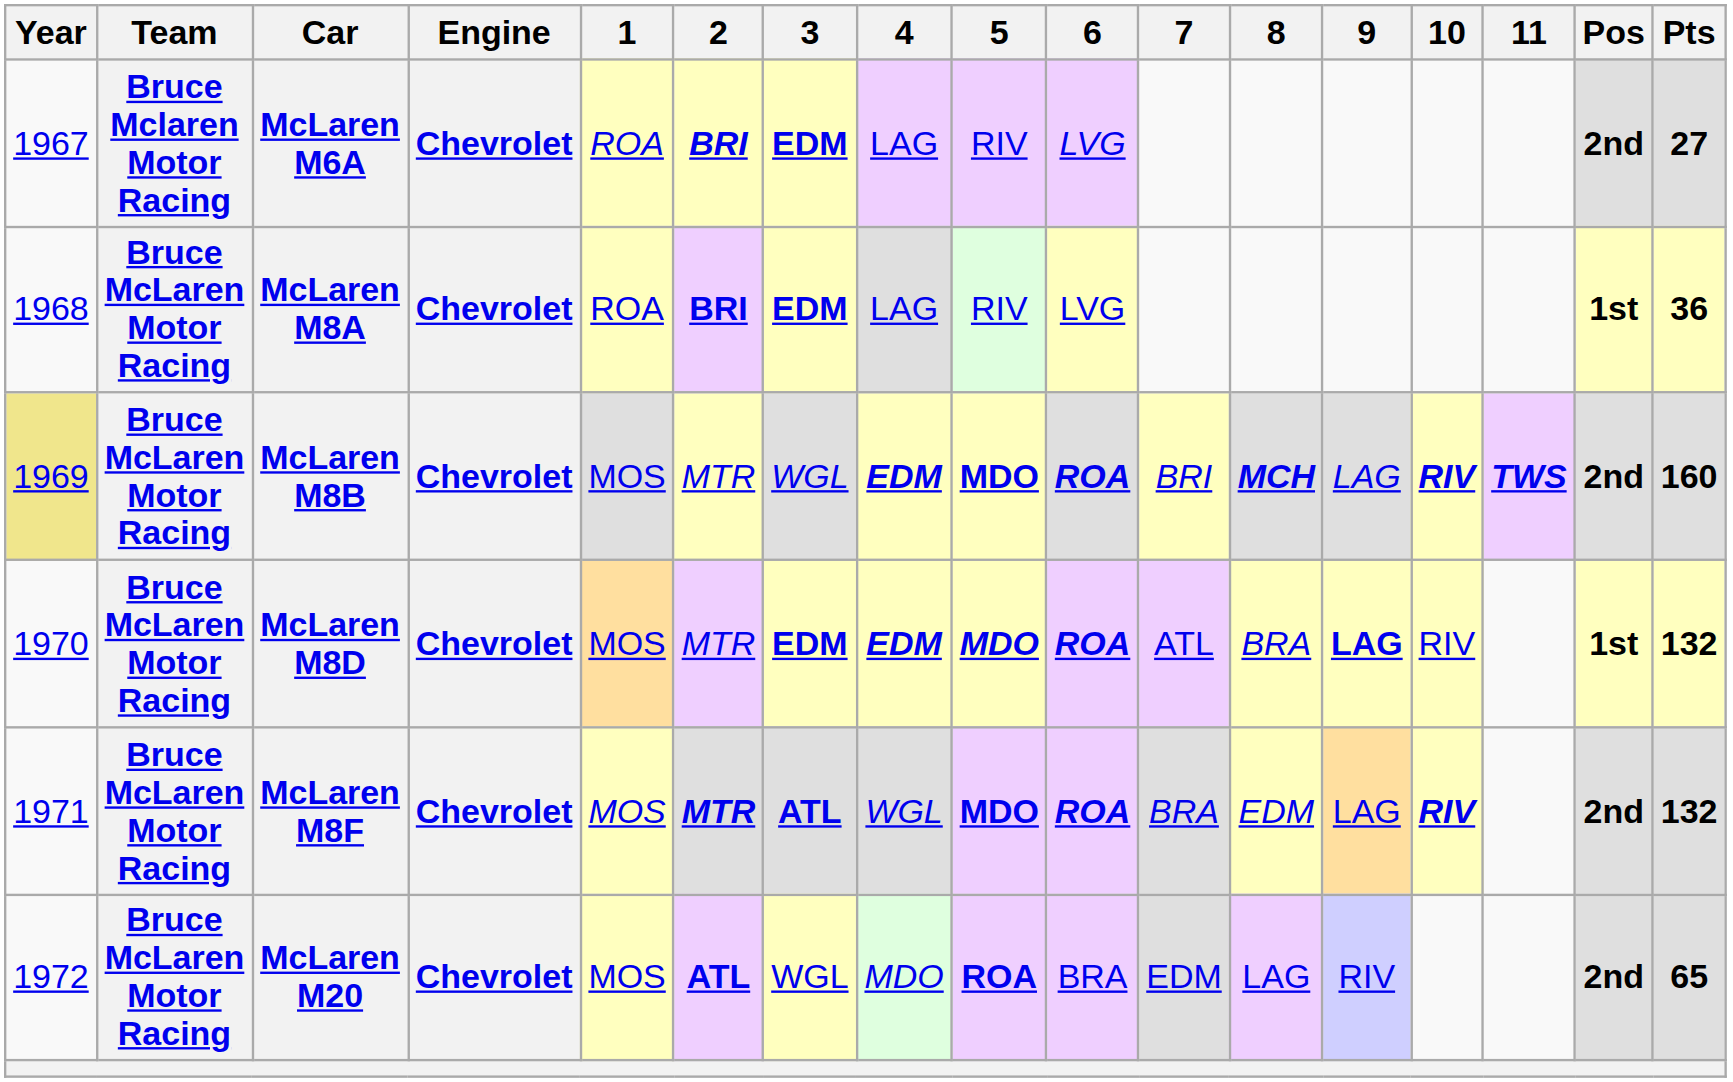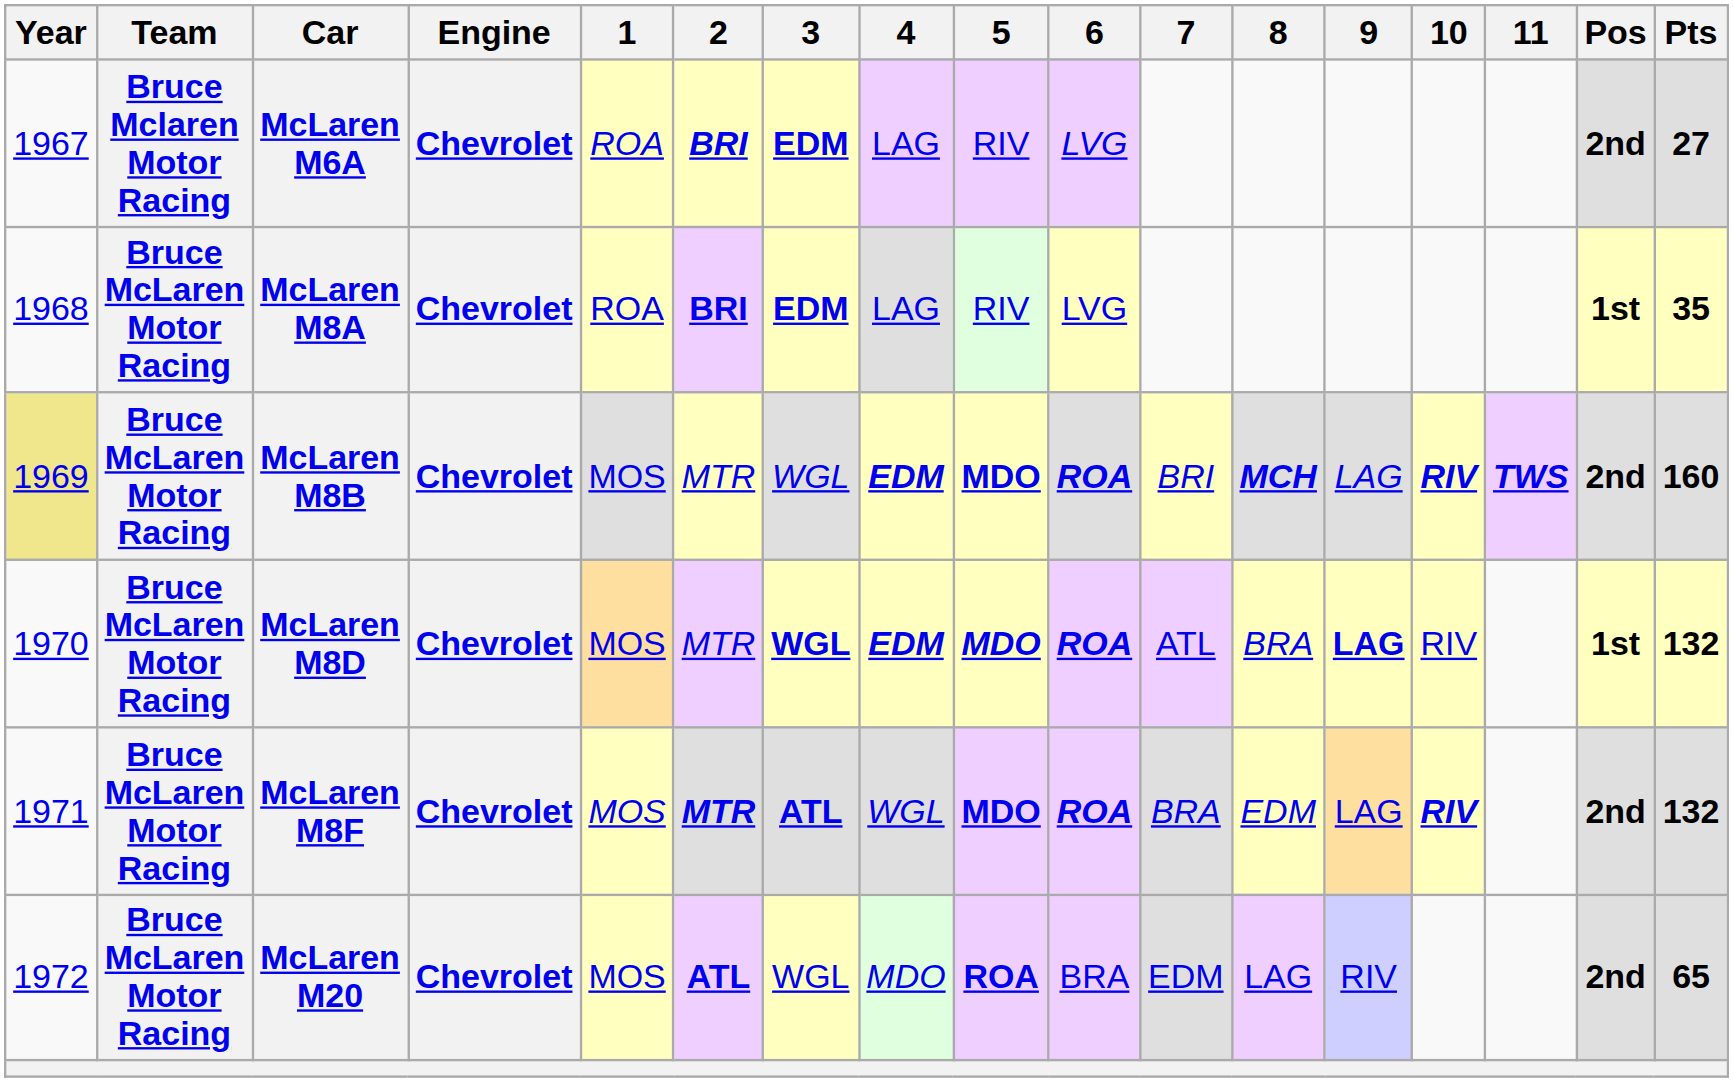McLaren M8A | Pts: 36 -> 35
McLaren M8D | 3: EDM -> WGL
